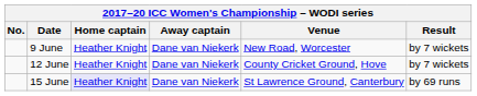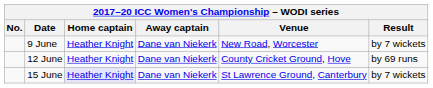12 June | Result: by 7 wickets -> by 69 runs
15 June | Result: by 69 runs -> by 7 wickets
